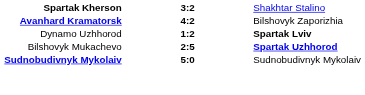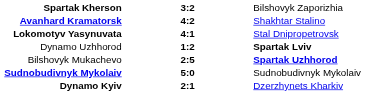Spartak Kherson | column 3: Shakhtar Stalino -> Bilshovyk Zaporizhia
Avanhard Kramatorsk | column 3: Bilshovyk Zaporizhia -> Shakhtar Stalino
+ row: Lokomotyv Yasynuvata | 4:1 | Stal Dnipropetrovsk
+ row: Dynamo Kyiv | 2:1 | Dzerzhynets Kharkiv
